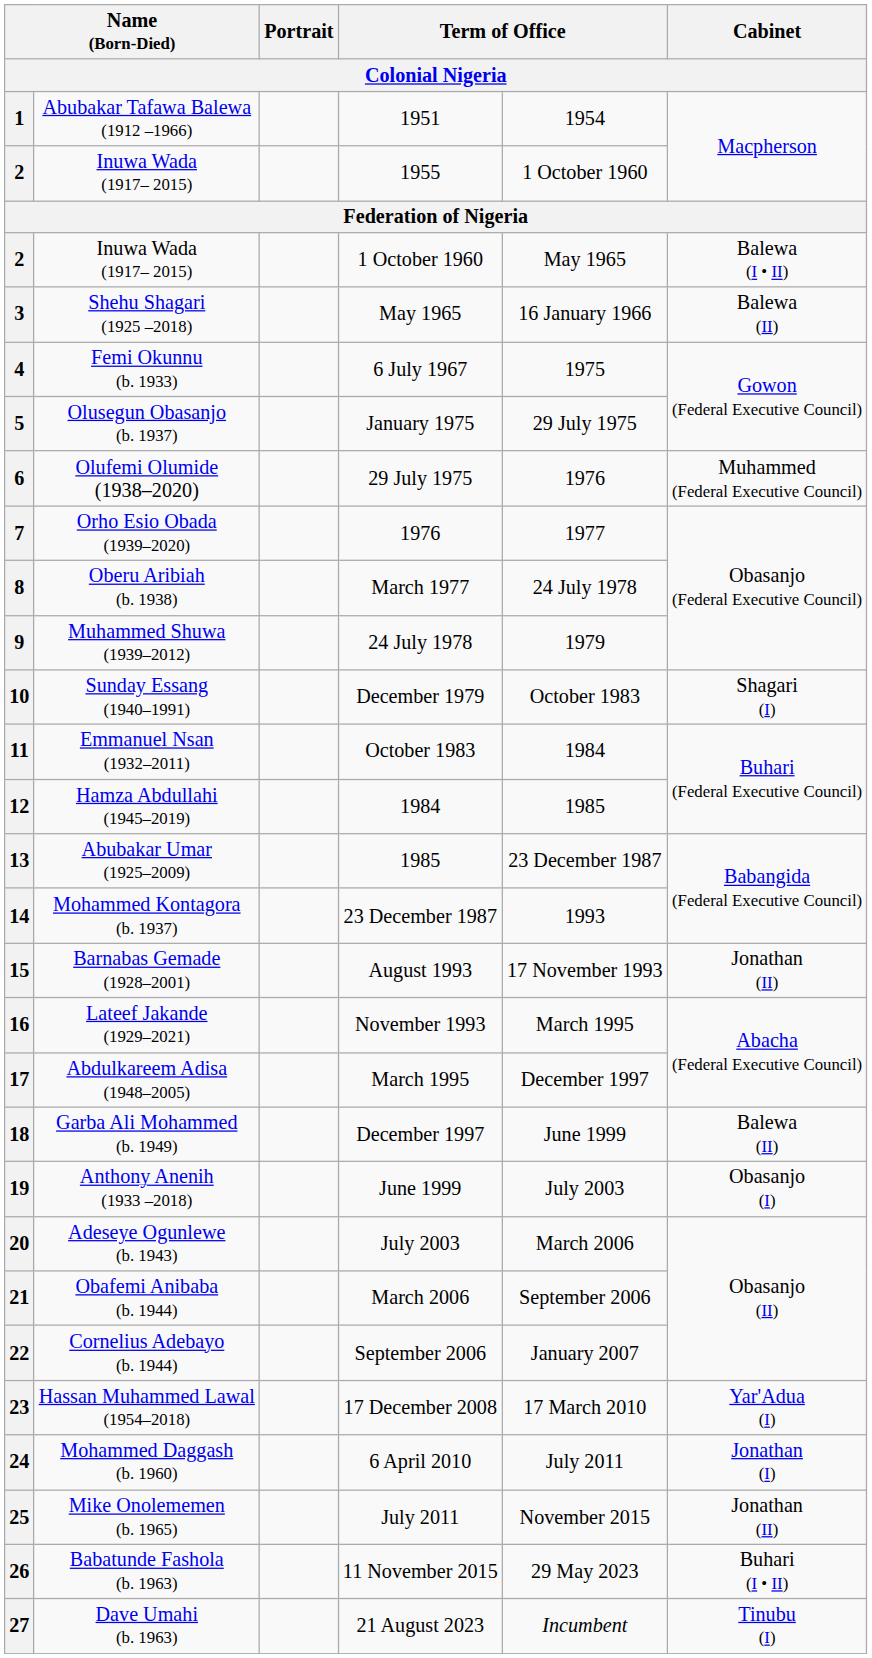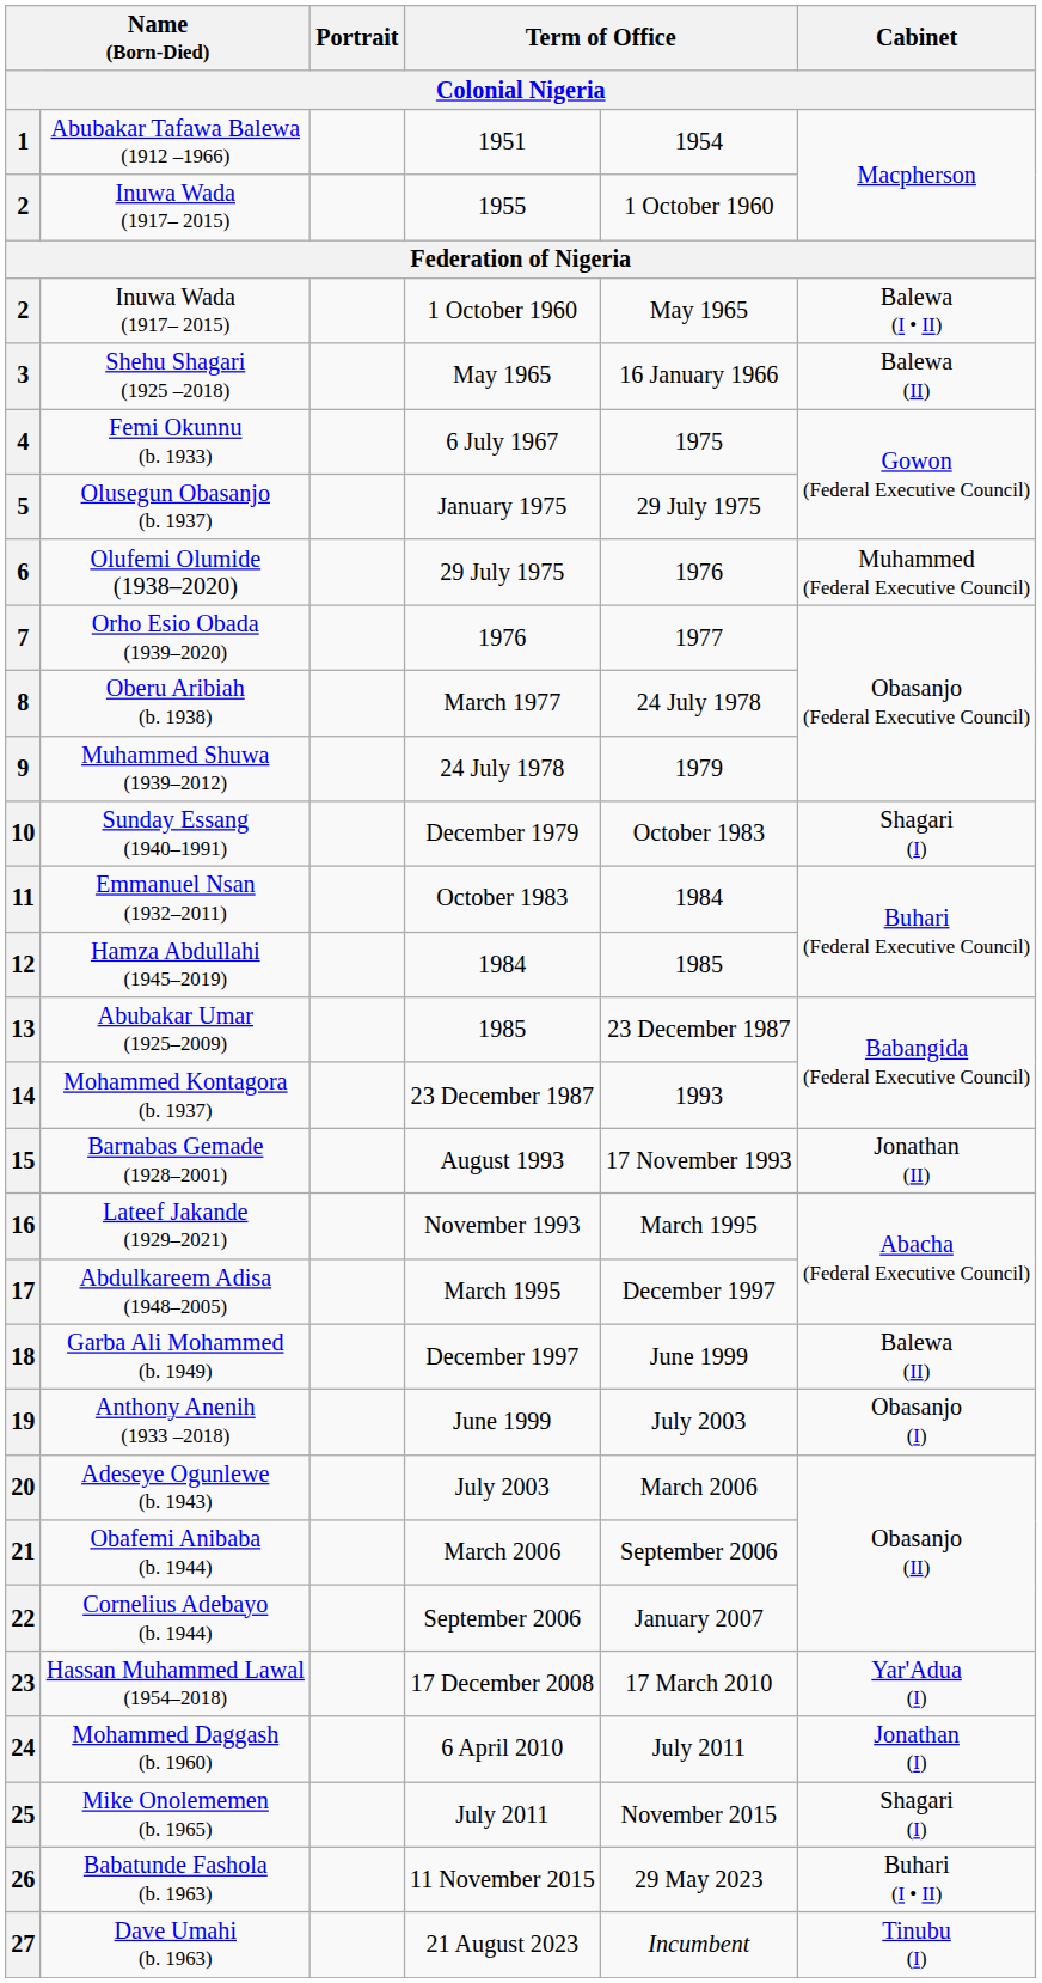25 | Cabinet: Jonathan (II) -> Shagari (I)
